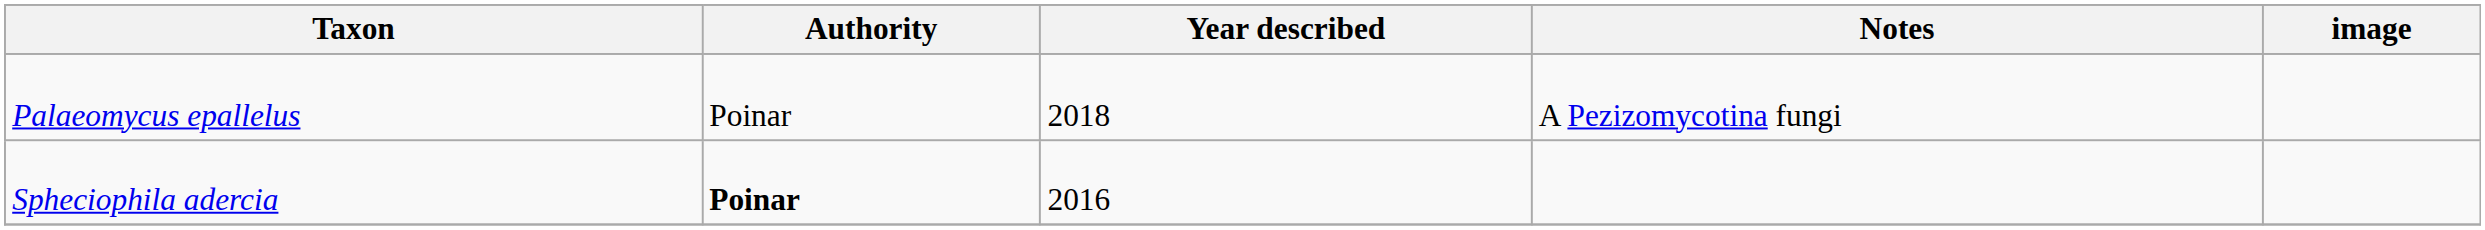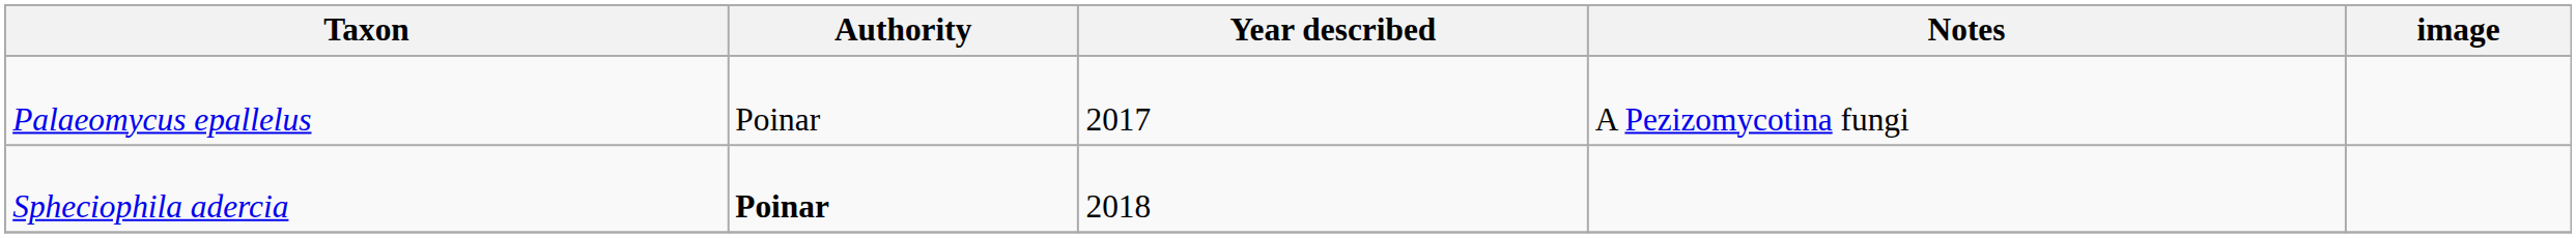Palaeomycus epallelus | Year described: 2018 -> 2017
Spheciophila adercia | Year described: 2016 -> 2018
